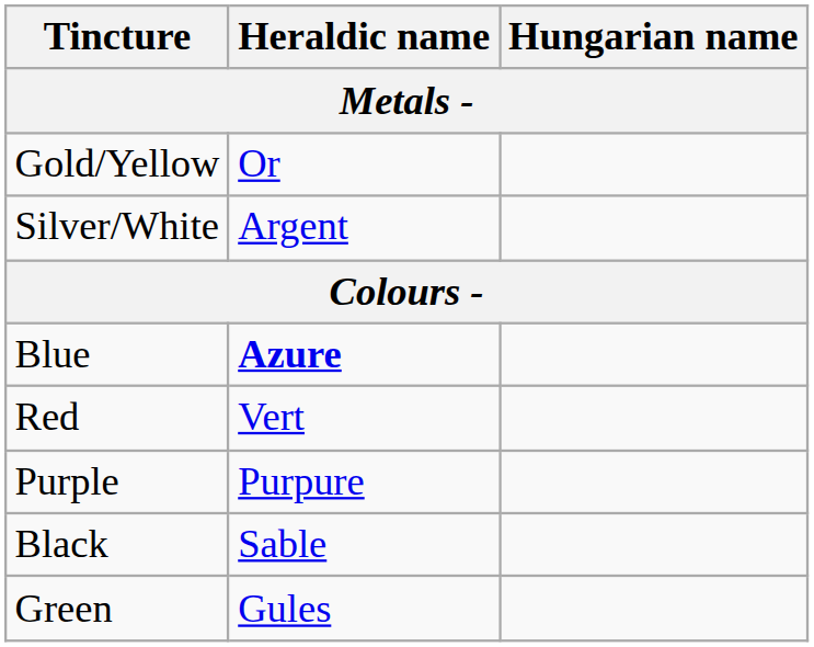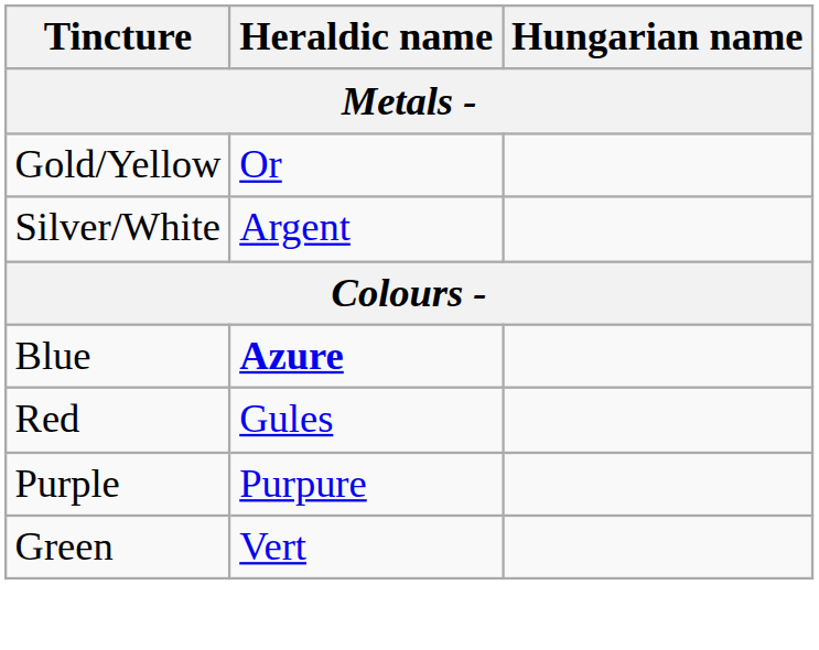Red | Heraldic name: Vert -> Gules
- row: Black | Sable
Green | Heraldic name: Gules -> Vert
